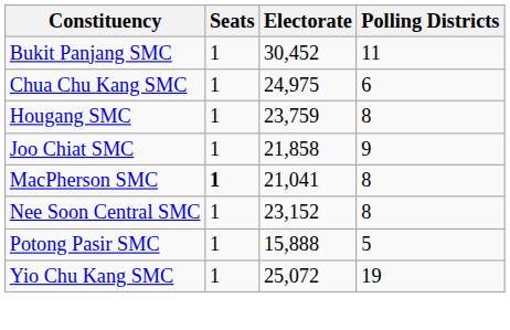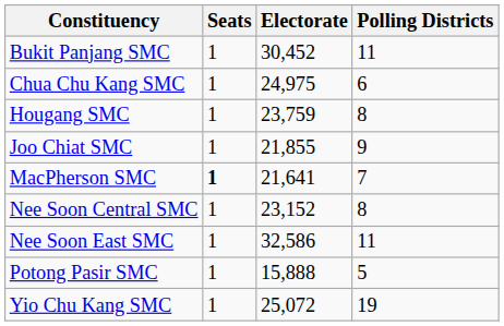Joo Chiat SMC | Electorate: 21,858 -> 21,855
MacPherson SMC | Electorate: 21,041 -> 21,641
MacPherson SMC | Polling Districts: 8 -> 7
+ row: Nee Soon East SMC | 1 | 32,586 | 11
